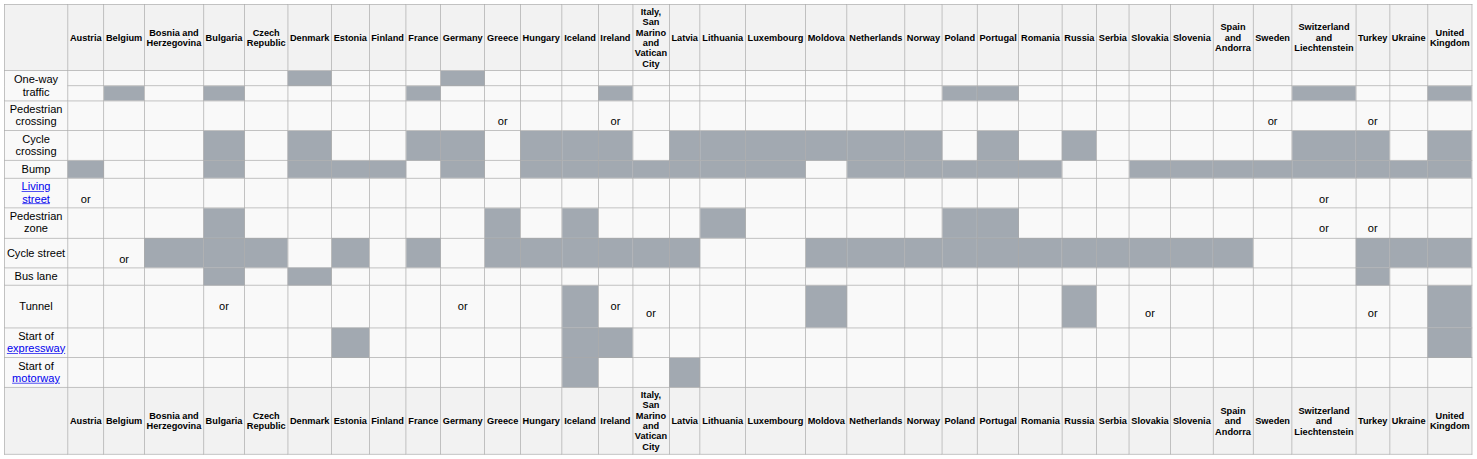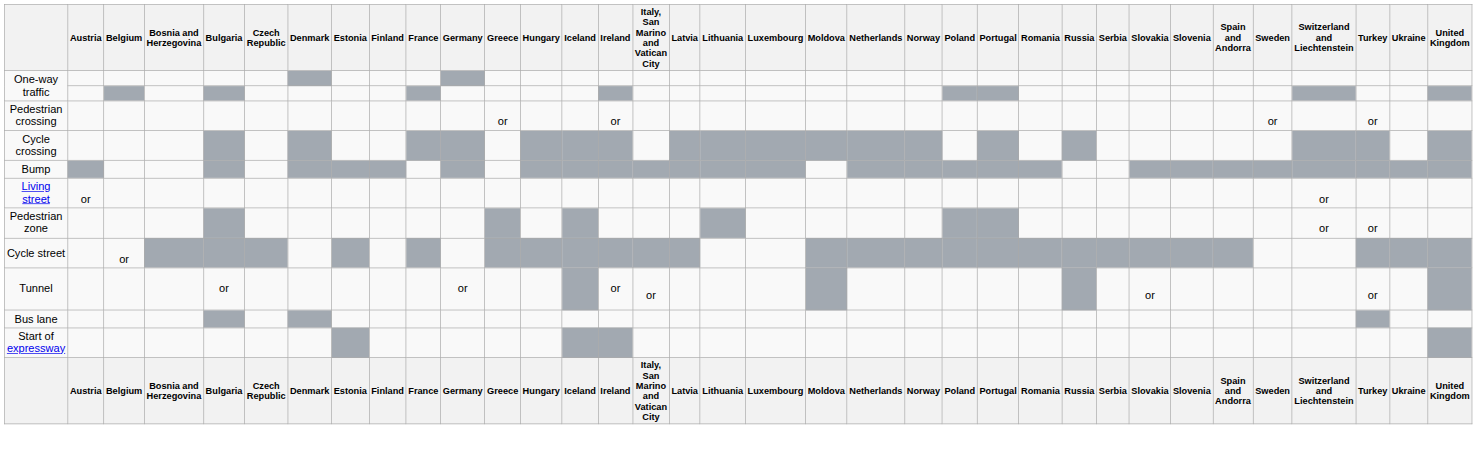rows swapped: Bus lane <-> Tunnel
- row: Start of motorway
